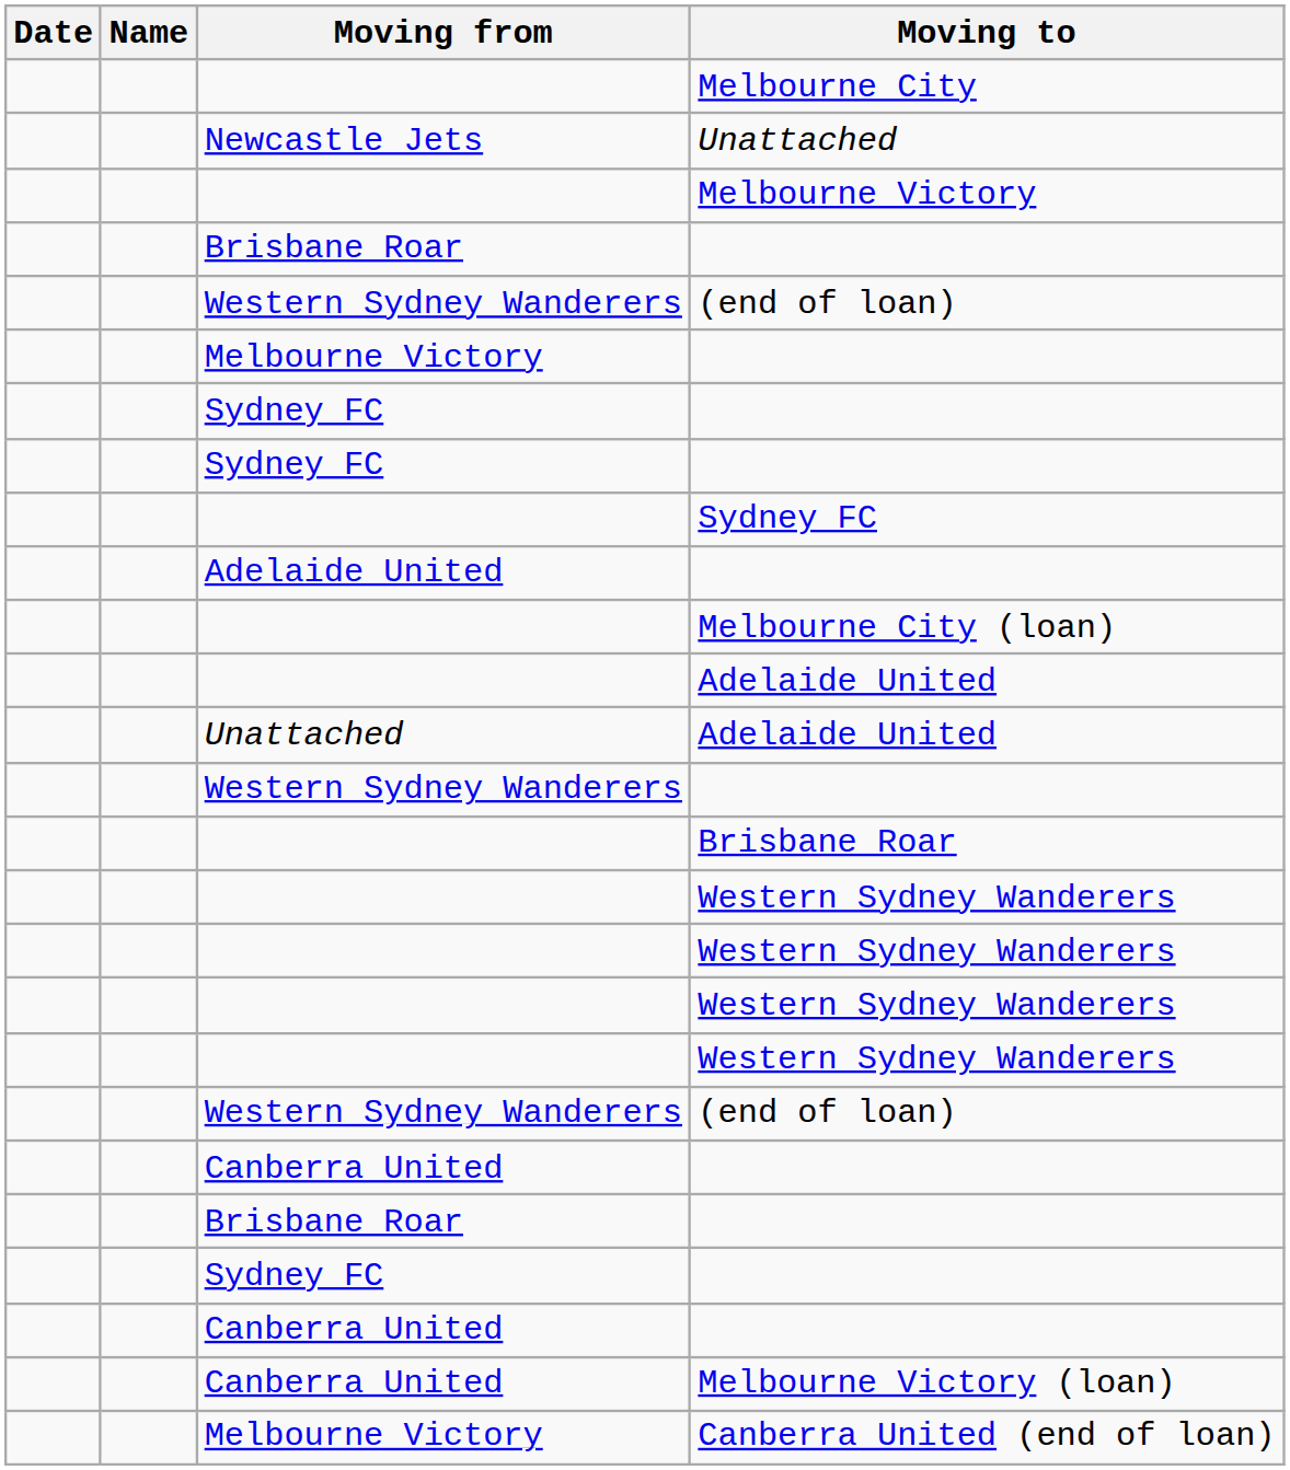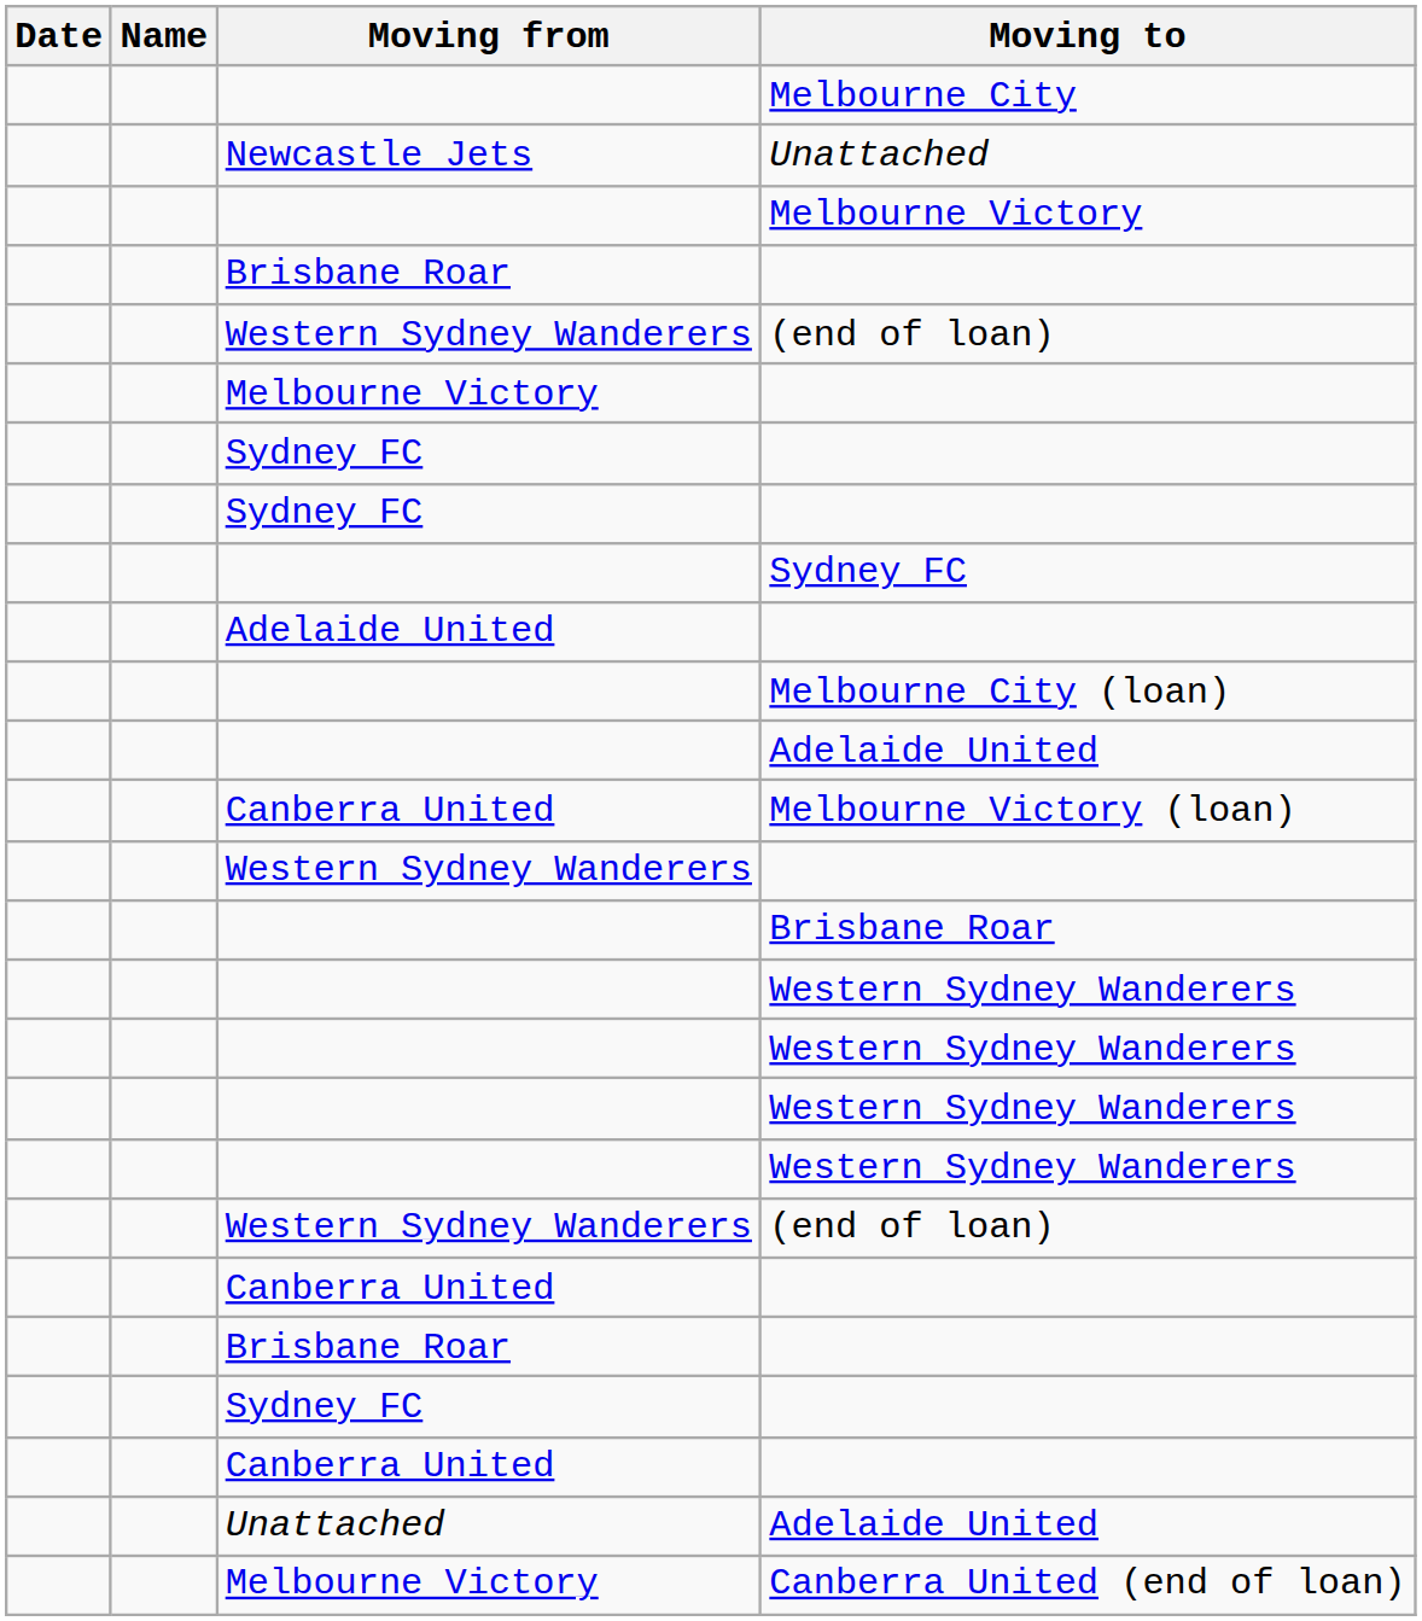rows swapped: Unattached / Adelaide United <-> Melbourne Victory (loan)
